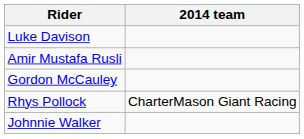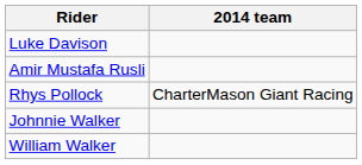- row: Gordon McCauley
+ row: William Walker
